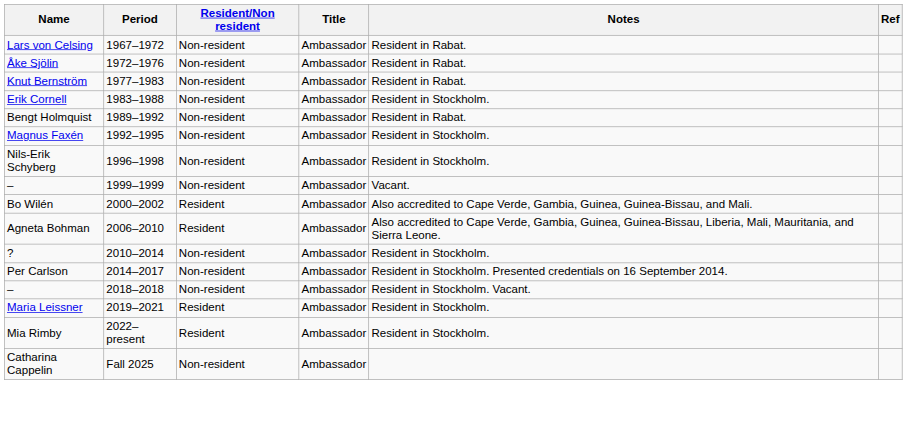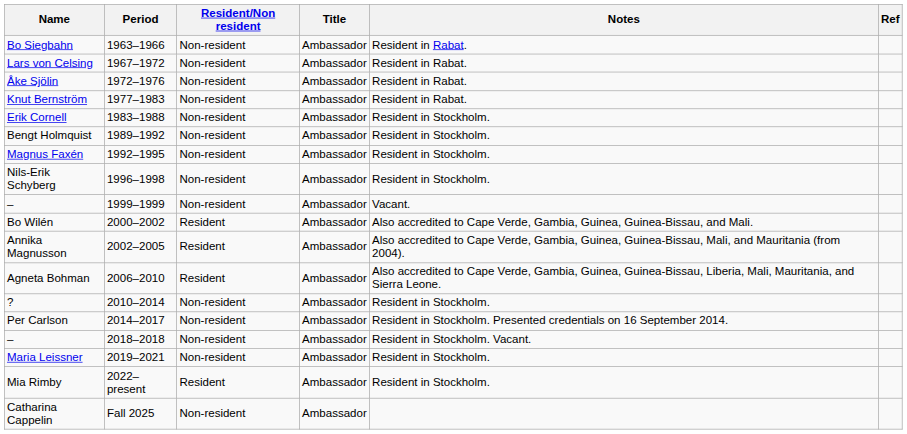+ row: Bo Siegbahn | 1963–1966 | Non-resident | Ambassador | Resident in Rabat.
Bengt Holmquist | Notes: Resident in Rabat. -> Resident in Stockholm.
+ row: Annika Magnusson | 2002–2005 | Resident | Ambassador | Also accredited to Cape Verde, Gambia, Guinea, Guinea-Bissau, Mali, and Mauritania (from 2004).
Maria Leissner | Resident/Non resident: Resident -> Non-resident
